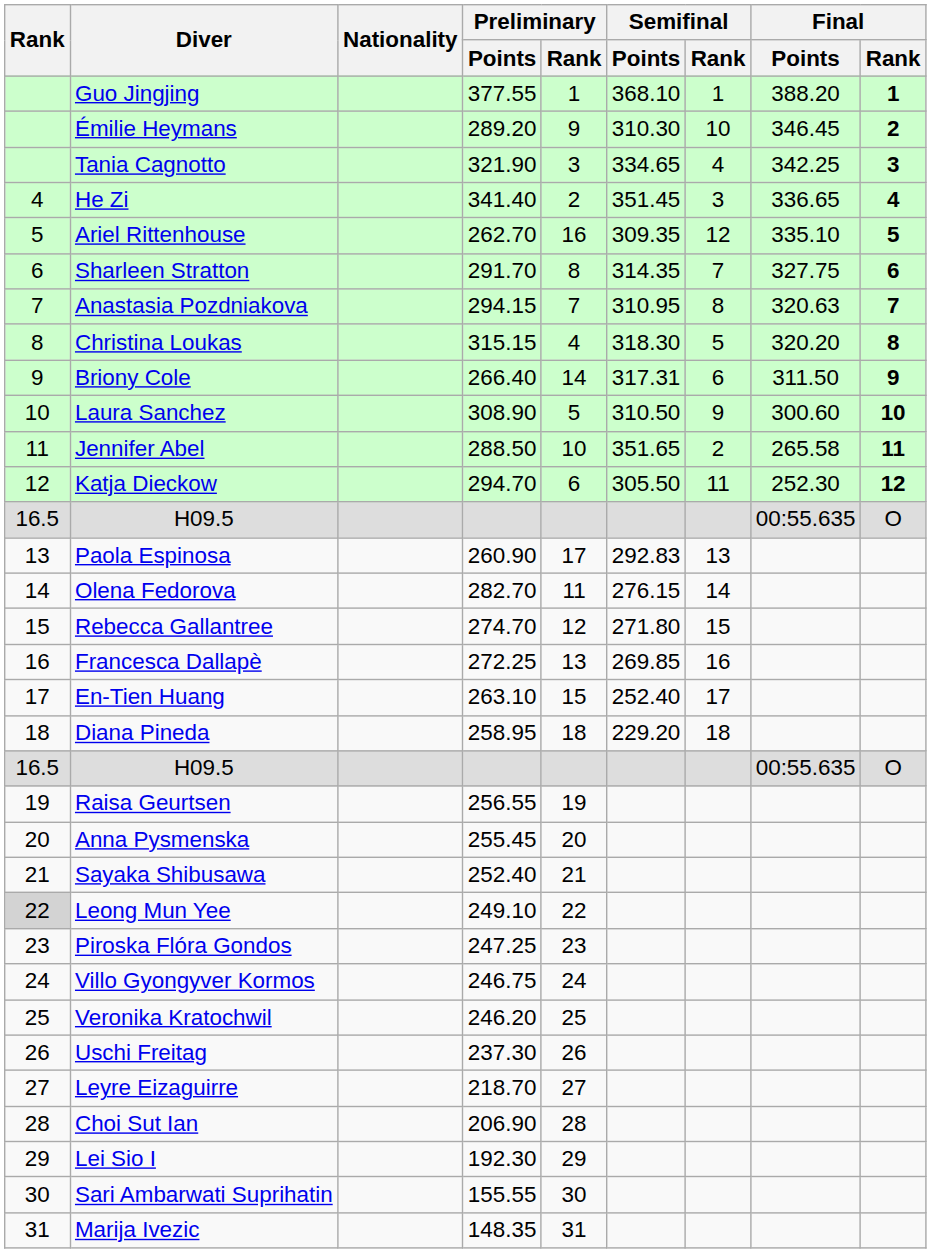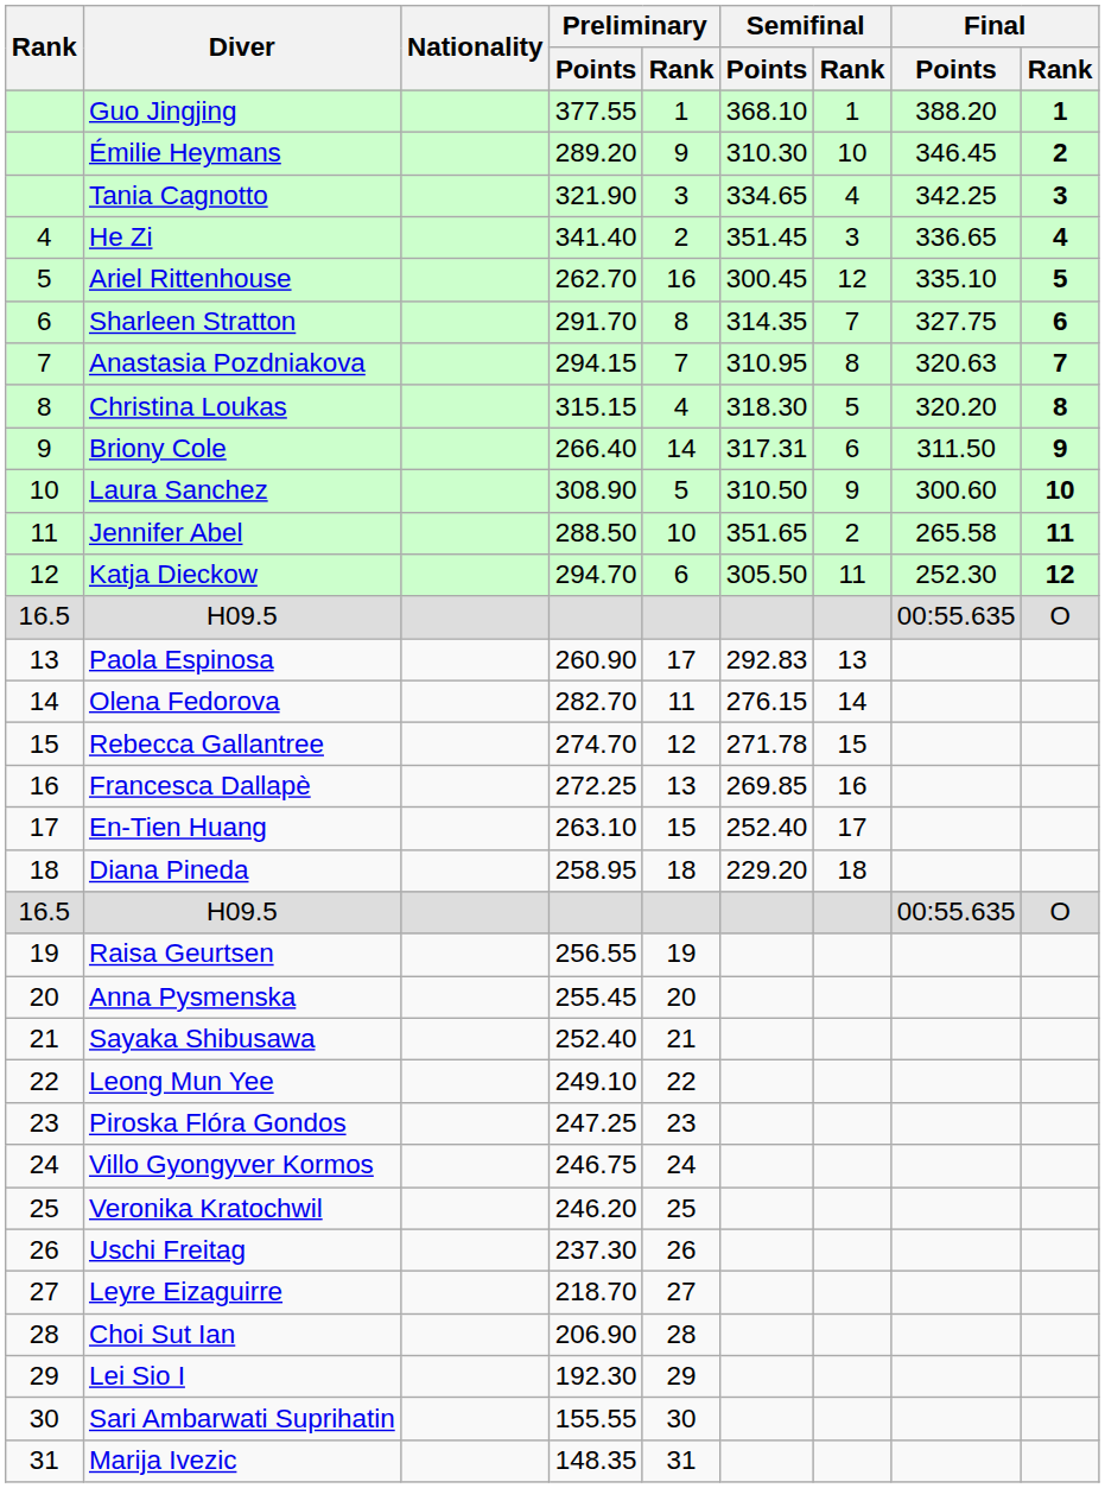Ariel Rittenhouse | Semifinal / Points: 309.35 -> 300.45
Rebecca Gallantree | Semifinal / Points: 271.80 -> 271.78
Leong Mun Yee | Rank: lightgrey background -> no background
